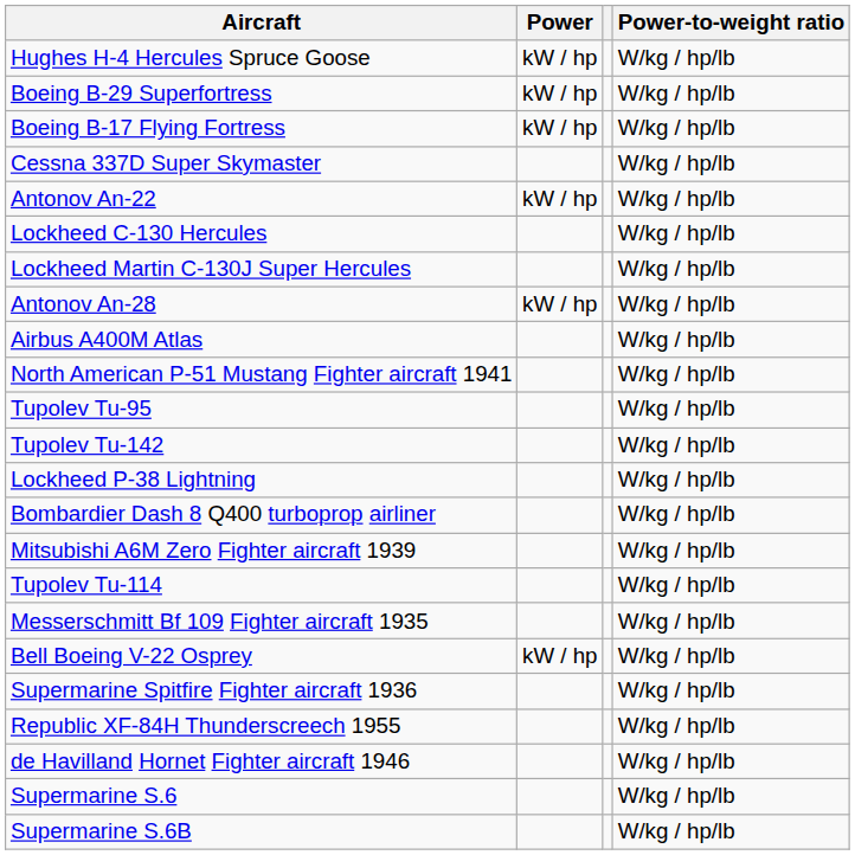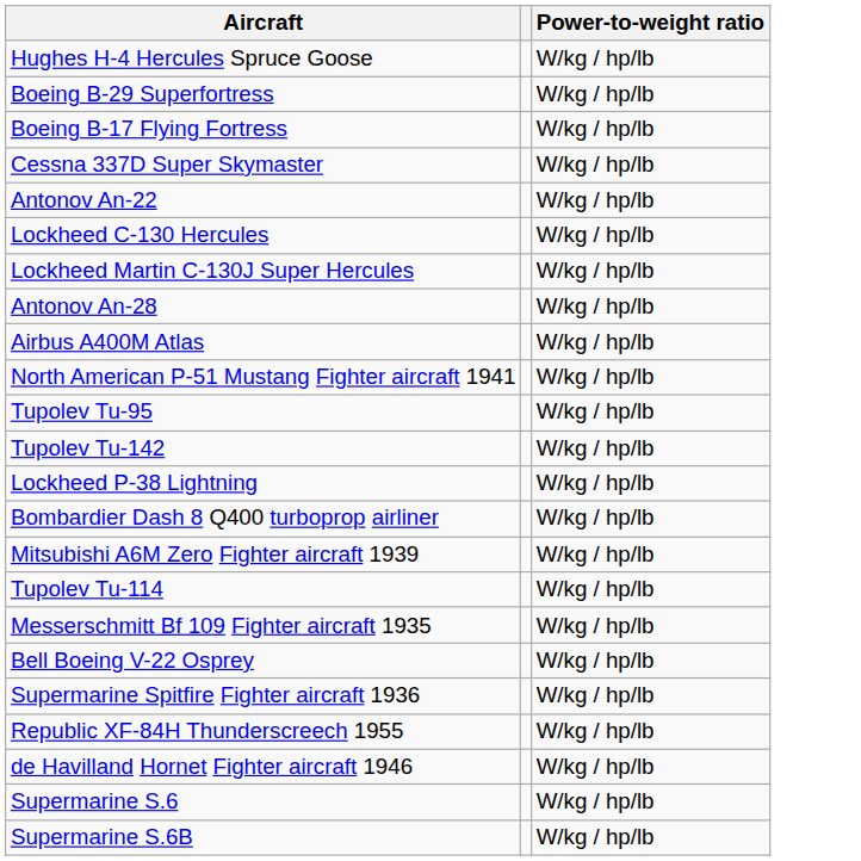- column: Power | kW / hp | kW / hp | kW / hp | kW / hp | kW / hp | kW / hp
